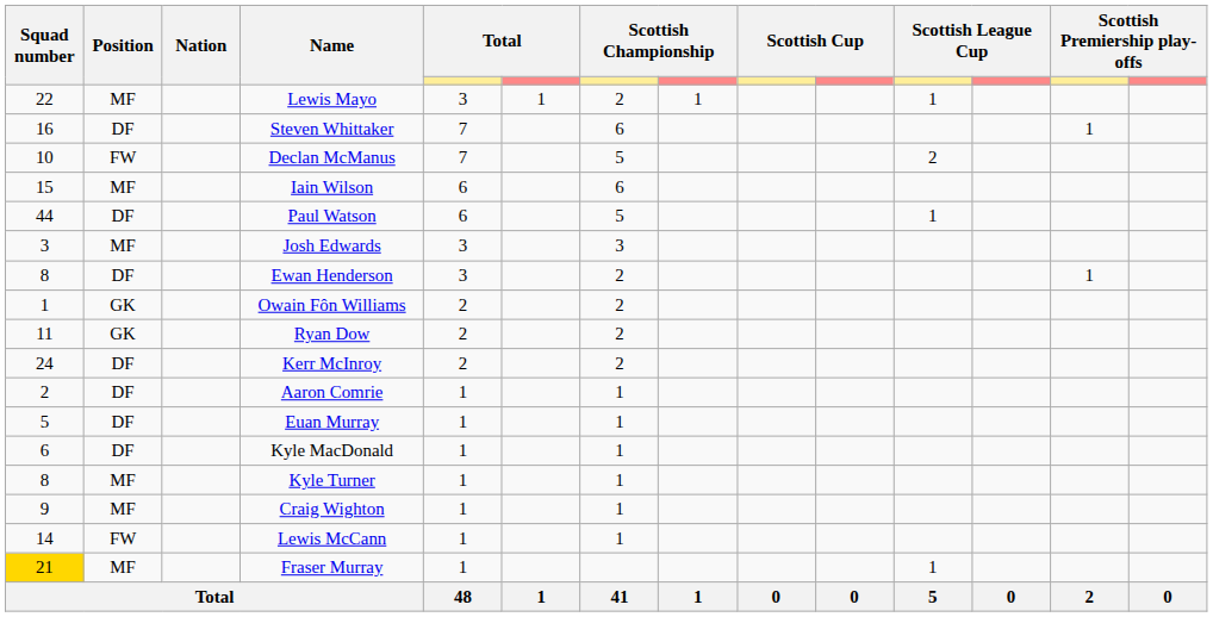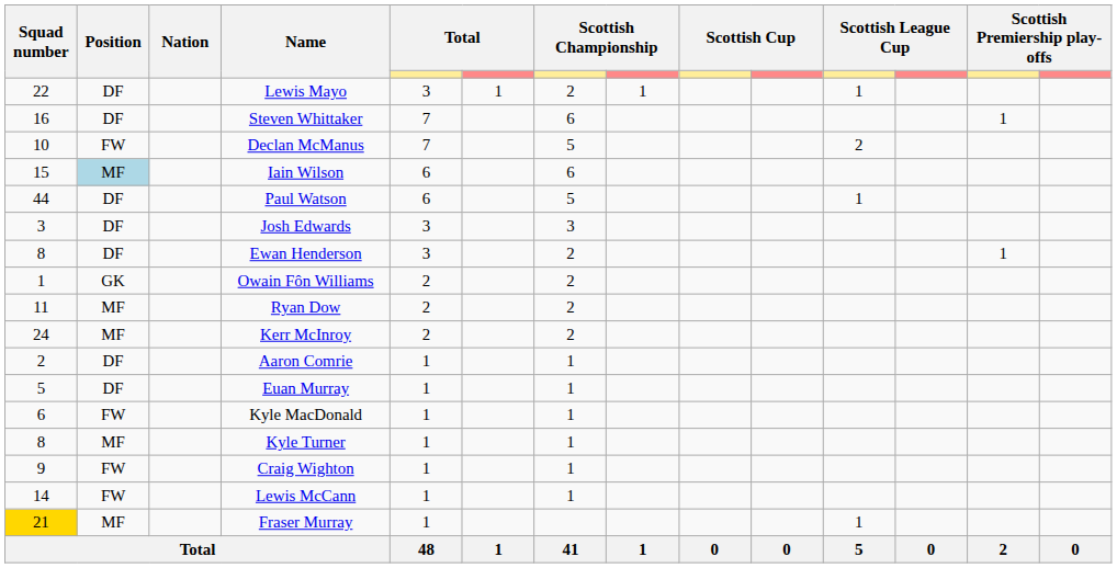Lewis Mayo | Position: MF -> DF
Iain Wilson | Position: no background -> lightblue background
Josh Edwards | Position: MF -> DF
Ryan Dow | Position: GK -> MF
Kerr McInroy | Position: DF -> MF
Kyle MacDonald | Position: DF -> FW
Craig Wighton | Position: MF -> FW
